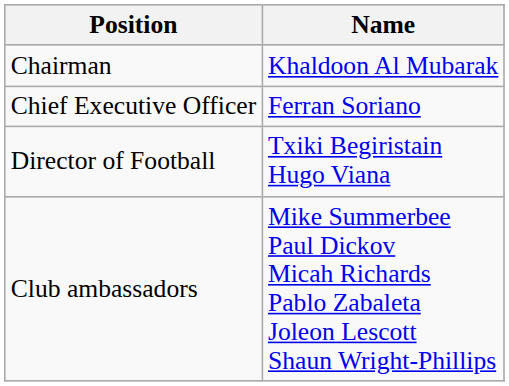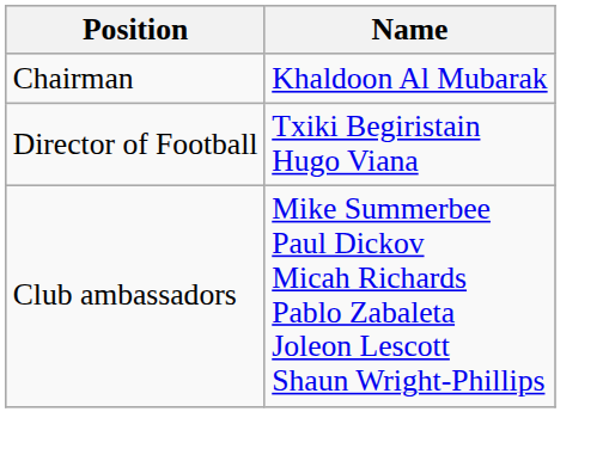- row: Chief Executive Officer | Ferran Soriano
